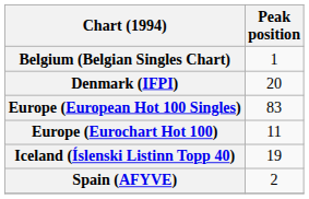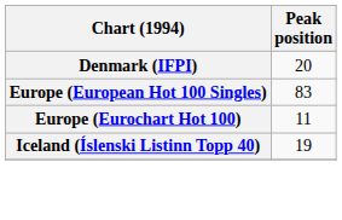- row: Belgium (Belgian Singles Chart) | 1
- row: Spain (AFYVE) | 2
